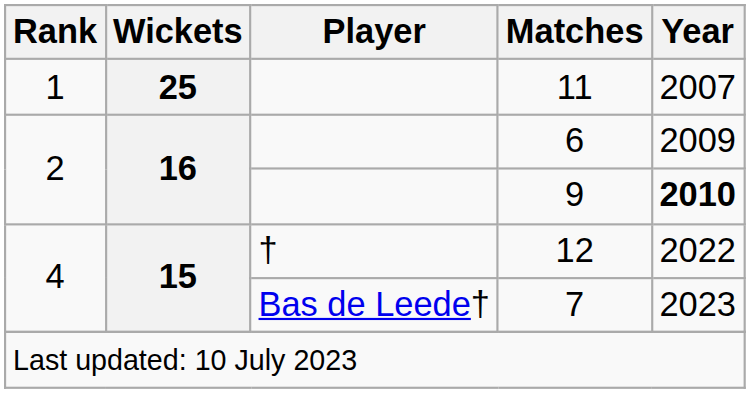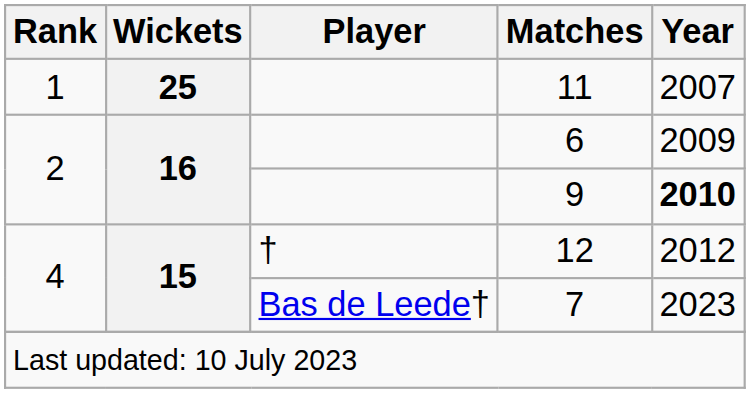12 | Year: 2022 -> 2012
